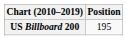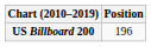US Billboard 200 | Position: 195 -> 196
